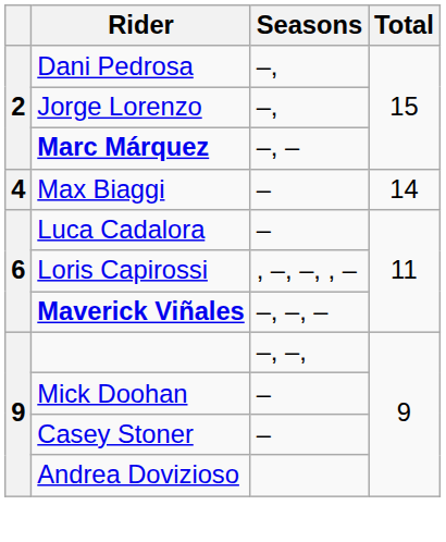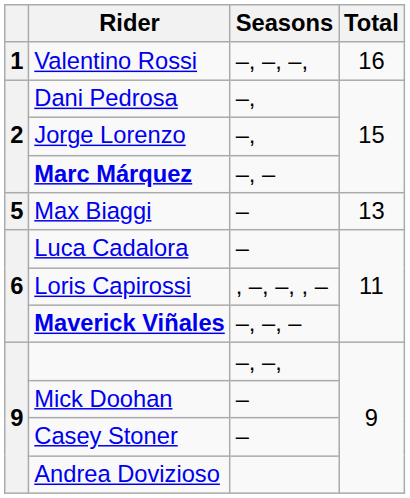+ row: 1 | Valentino Rossi | –, –, –, | 16
Max Biaggi | column 1: 4 -> 5
Max Biaggi | Total: 14 -> 13
